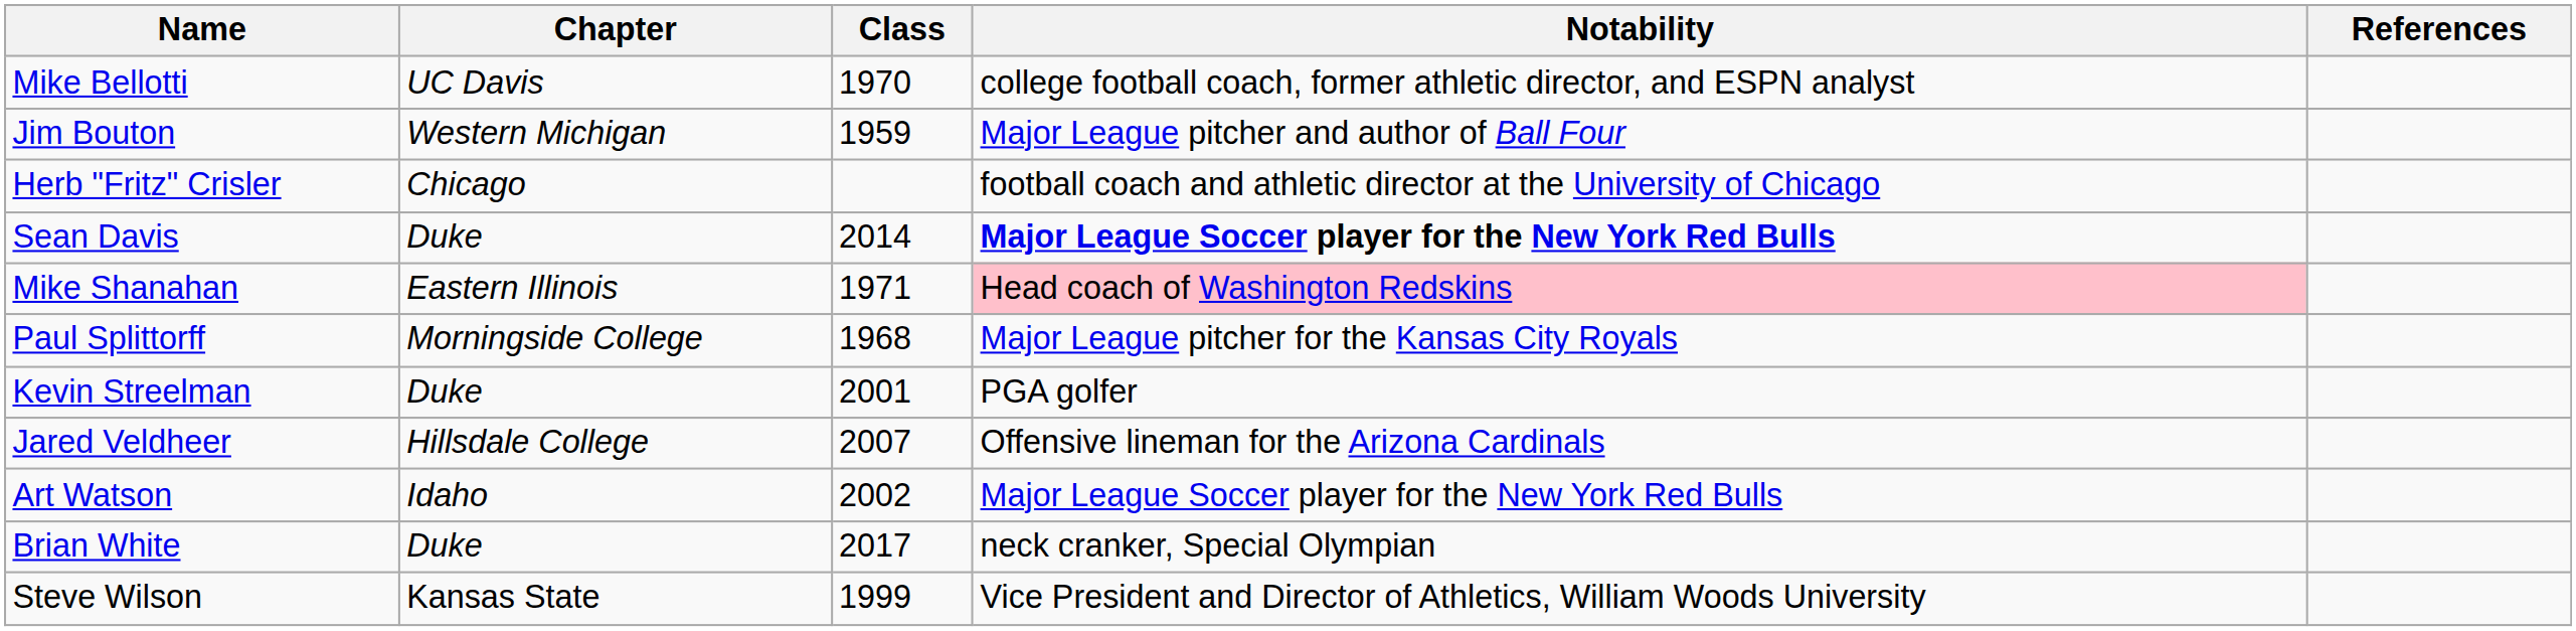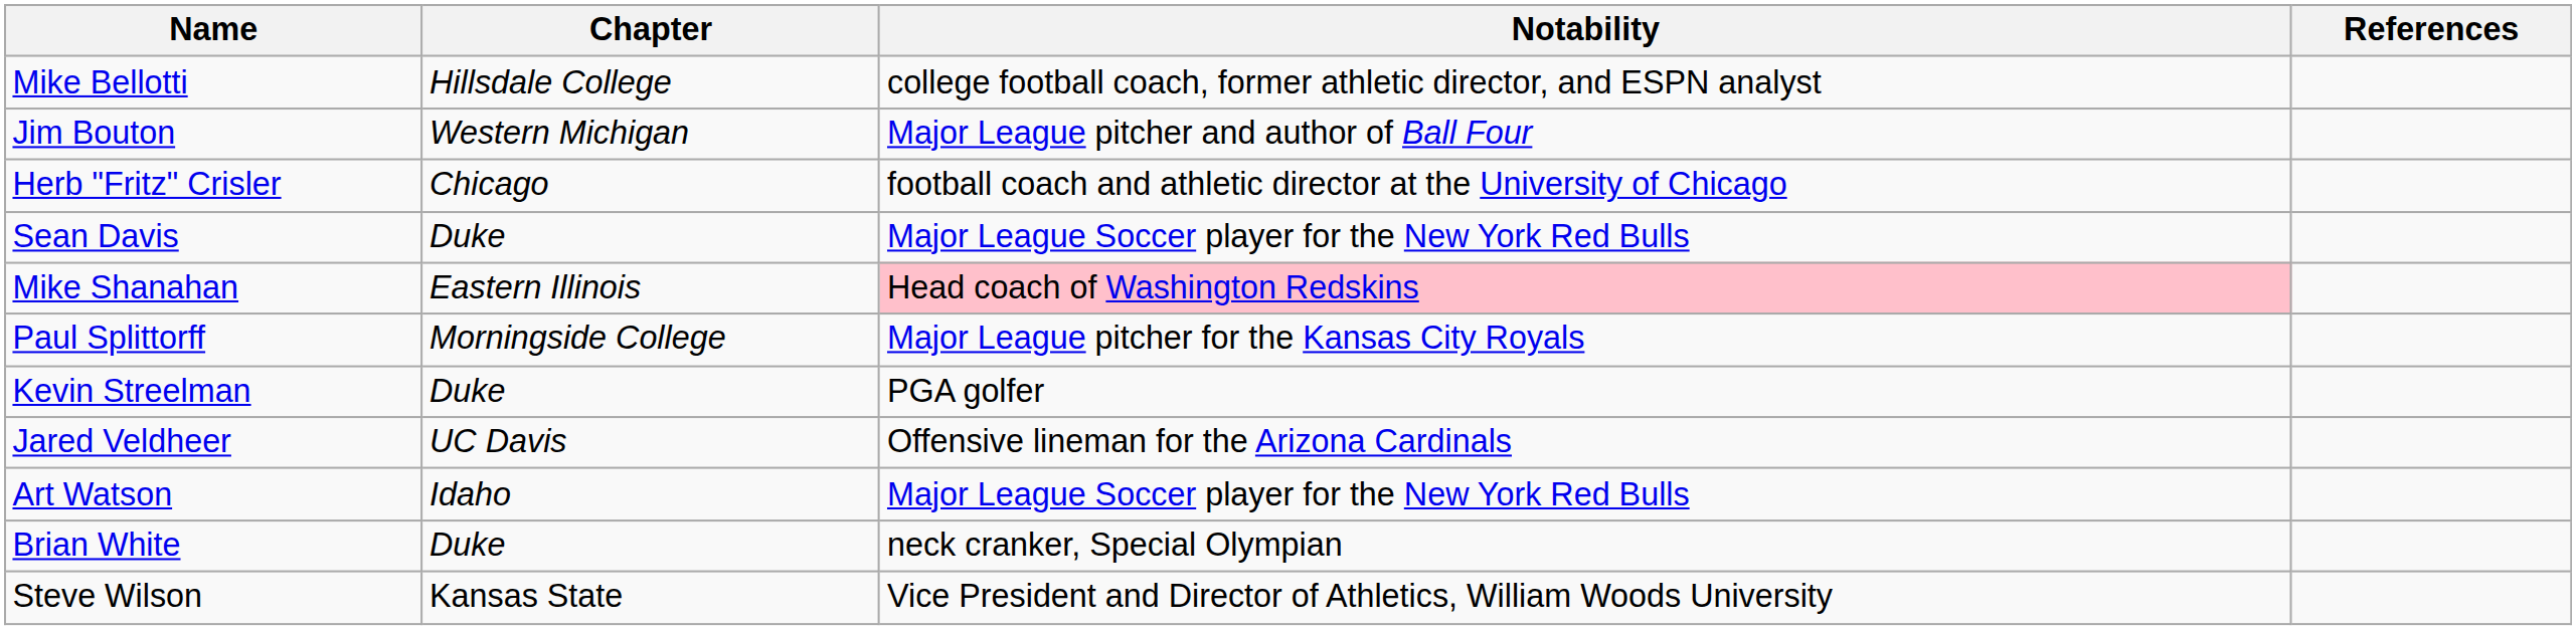- column: Class | 1970 | 1959 | 2014 | 1971 | 1968 | 2001 | 2007 | 2002 | 2017 | 1999
Mike Bellotti | Chapter: UC Davis -> Hillsdale College
Sean Davis | Notability: bold -> normal
Jared Veldheer | Chapter: Hillsdale College -> UC Davis
